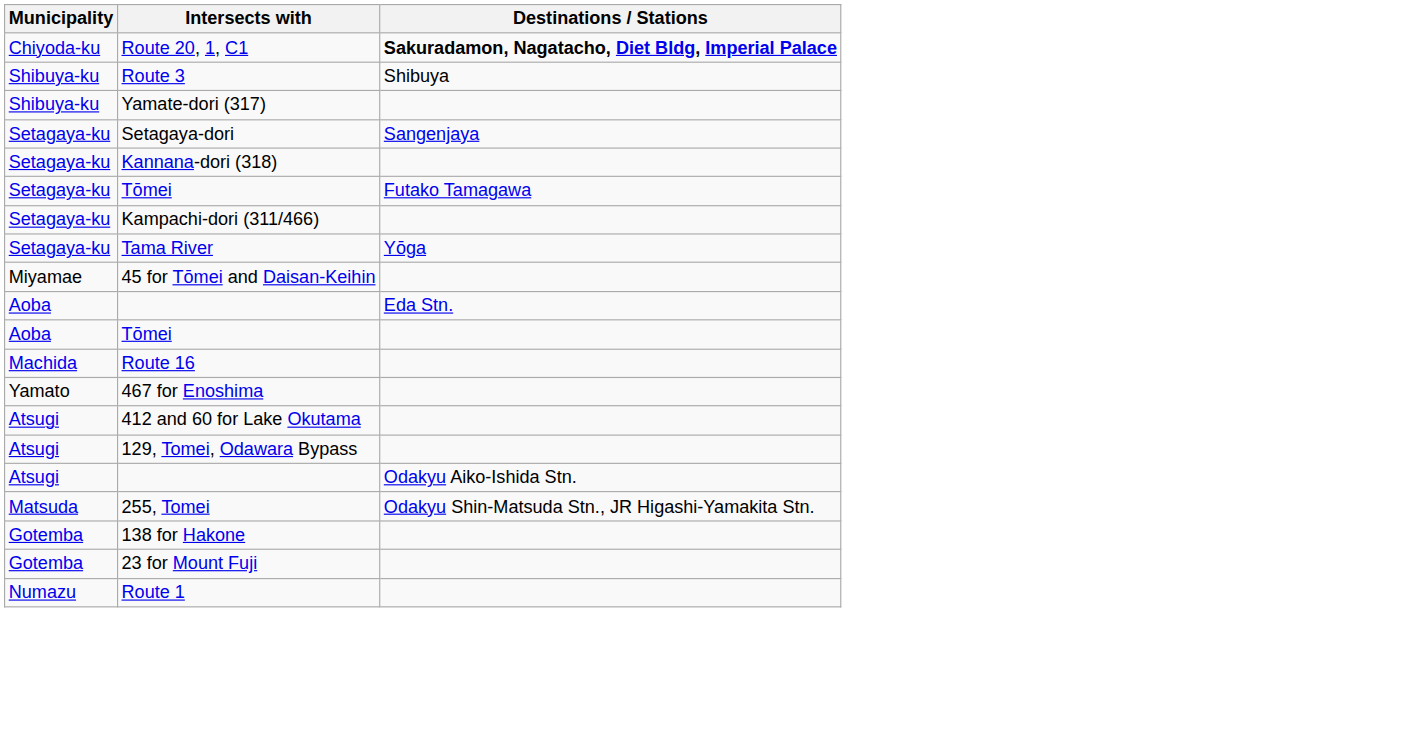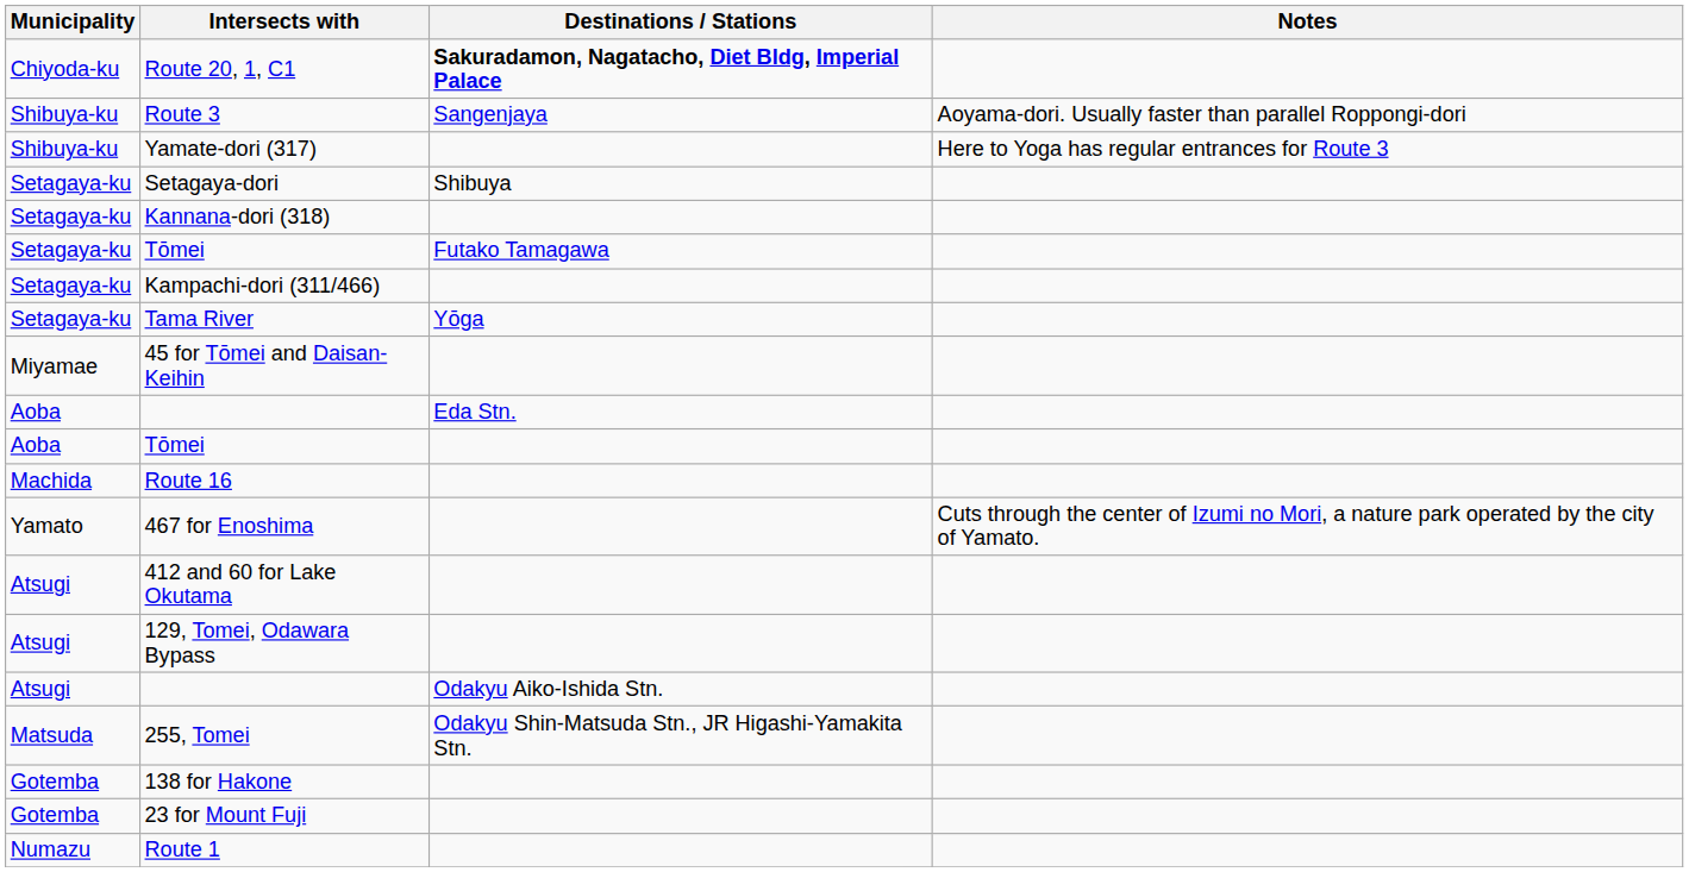+ column: Notes | Aoyama-dori. Usually faster than parallel Roppongi-dori | Here to Yoga has regular entrances for Route 3 | Cuts through the center of Izumi no Mori, a nature park operated by the city of Yamato.
Route 3 | Destinations / Stations: Shibuya -> Sangenjaya
Setagaya-dori | Destinations / Stations: Sangenjaya -> Shibuya
